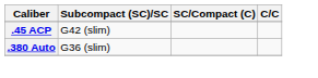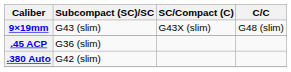+ row: 9×19mm | G43 (slim) | G43X (slim) | G48 (slim)
.45 ACP | Subcompact (SC)/SC: G42 (slim) -> G36 (slim)
.380 Auto | Subcompact (SC)/SC: G36 (slim) -> G42 (slim)
